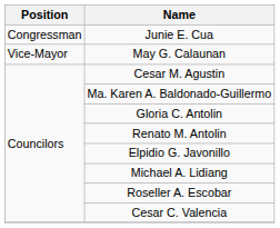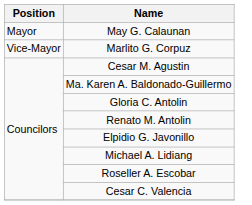- row: Congressman | Junie E. Cua
May G. Calaunan | Position: Vice-Mayor -> Mayor
+ row: Vice-Mayor | Marlito G. Corpuz
